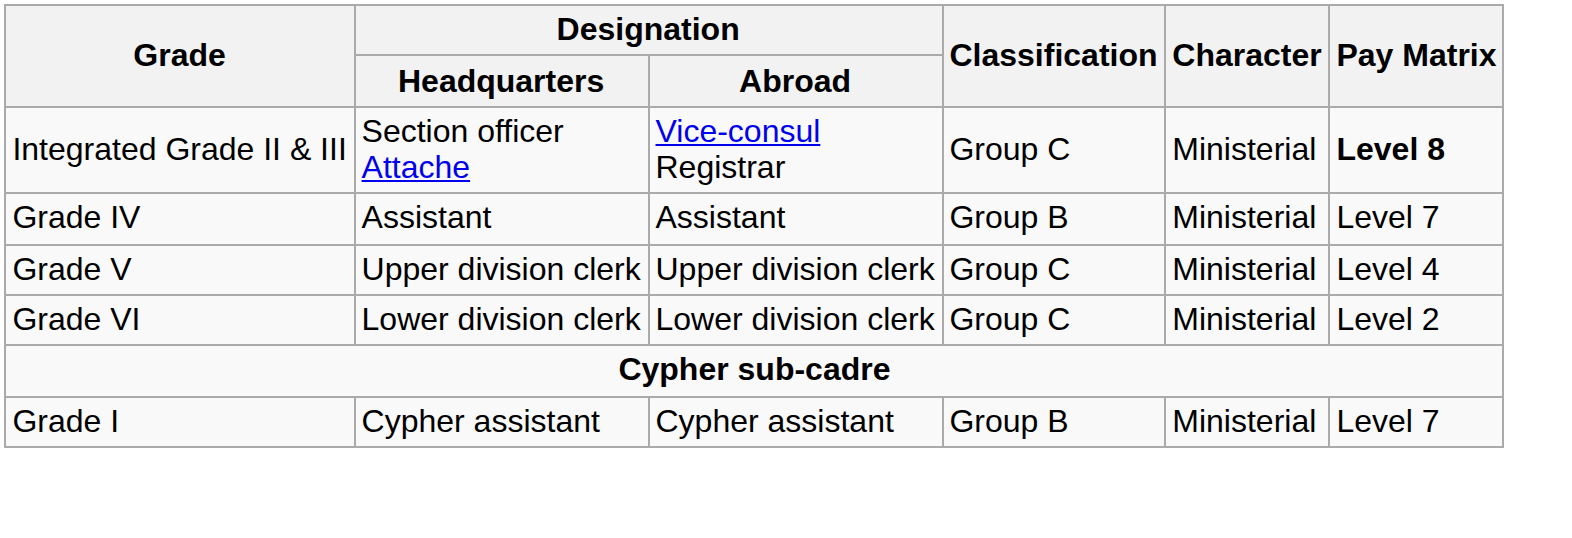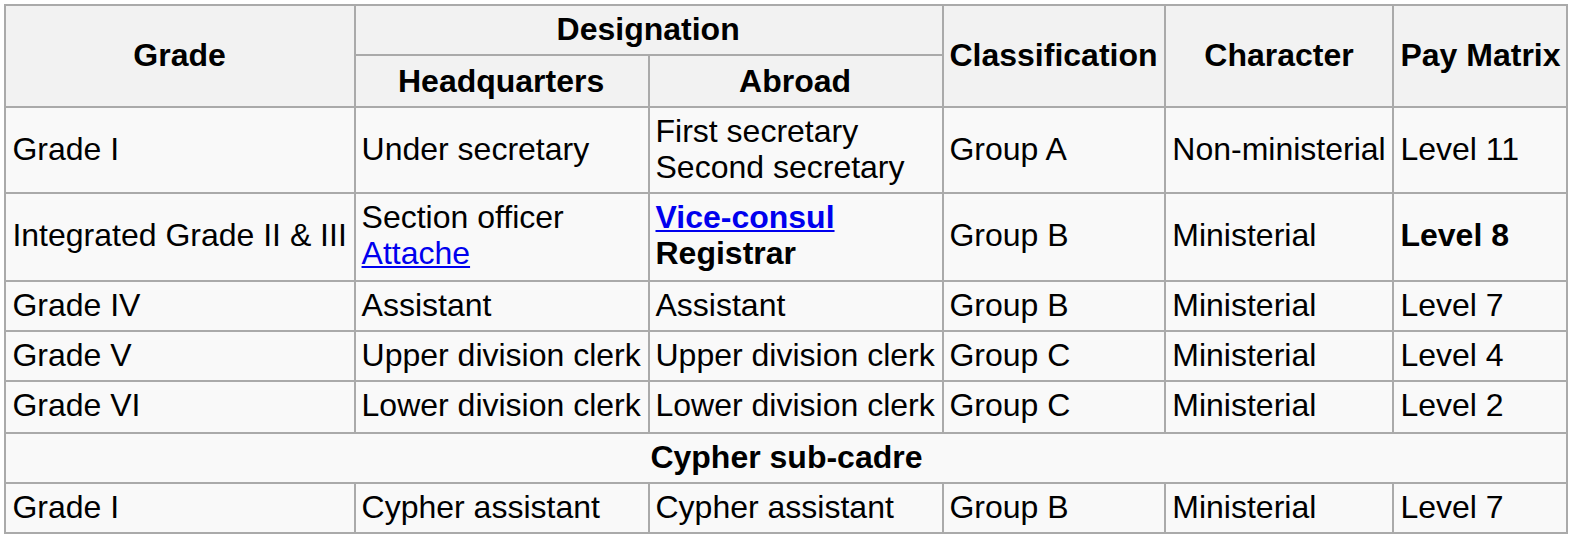+ row: Grade I | Under secretary | First secretary Second secretary | Group A | Non-ministerial | Level 11
Section officer Attache | Designation / Abroad: normal -> bold
Section officer Attache | Classification: Group C -> Group B
